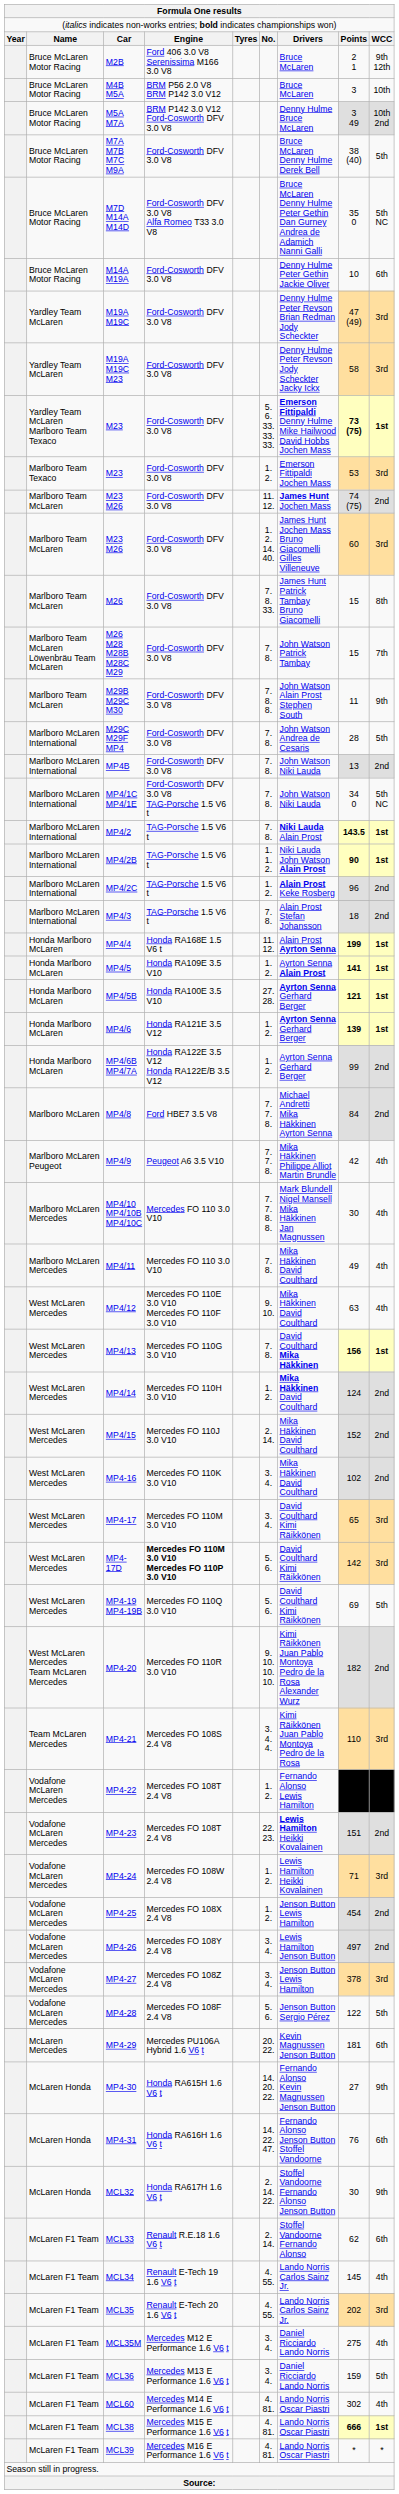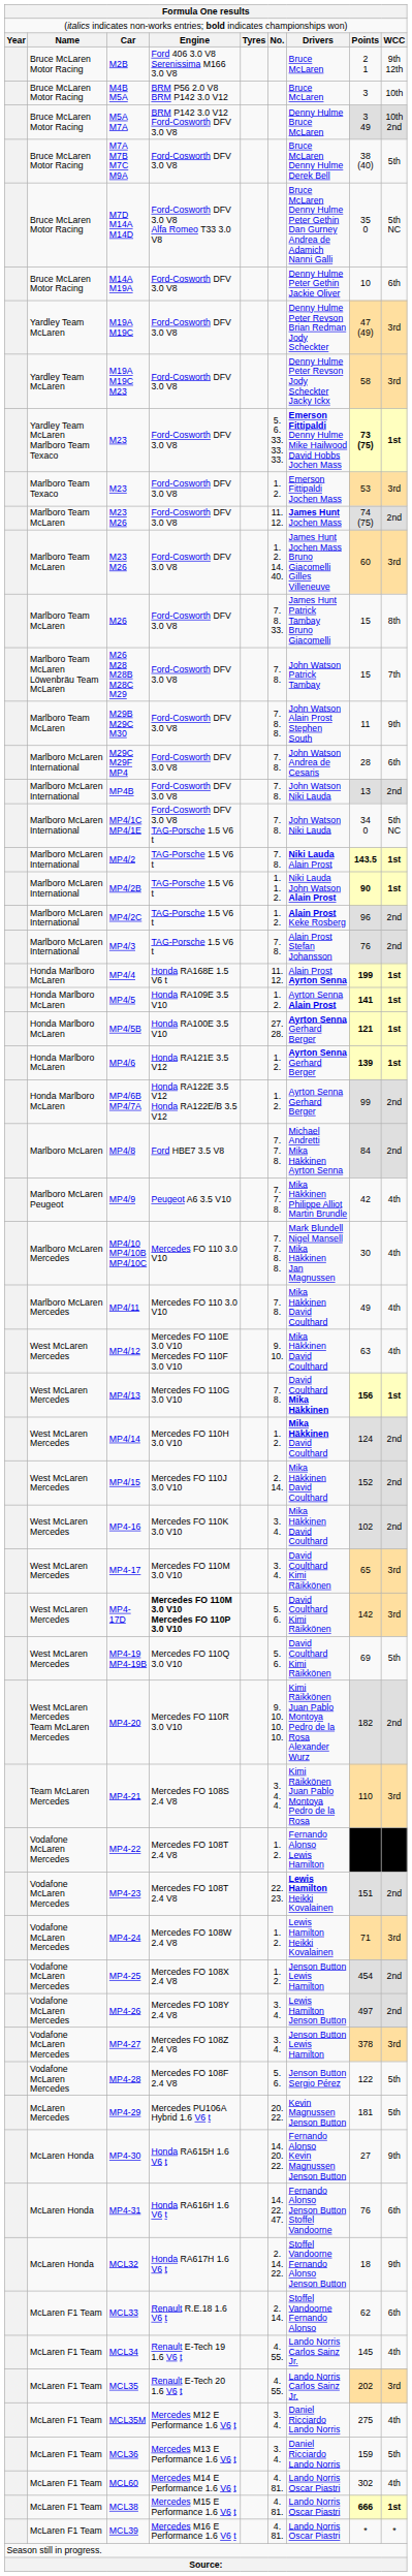M29C M29F MP4 | column 9: 5th -> 6th
MP4/3 | column 8: 18 -> 76
MP4-29 | column 9: 6th -> 5th
MCL32 | column 8: 30 -> 18
